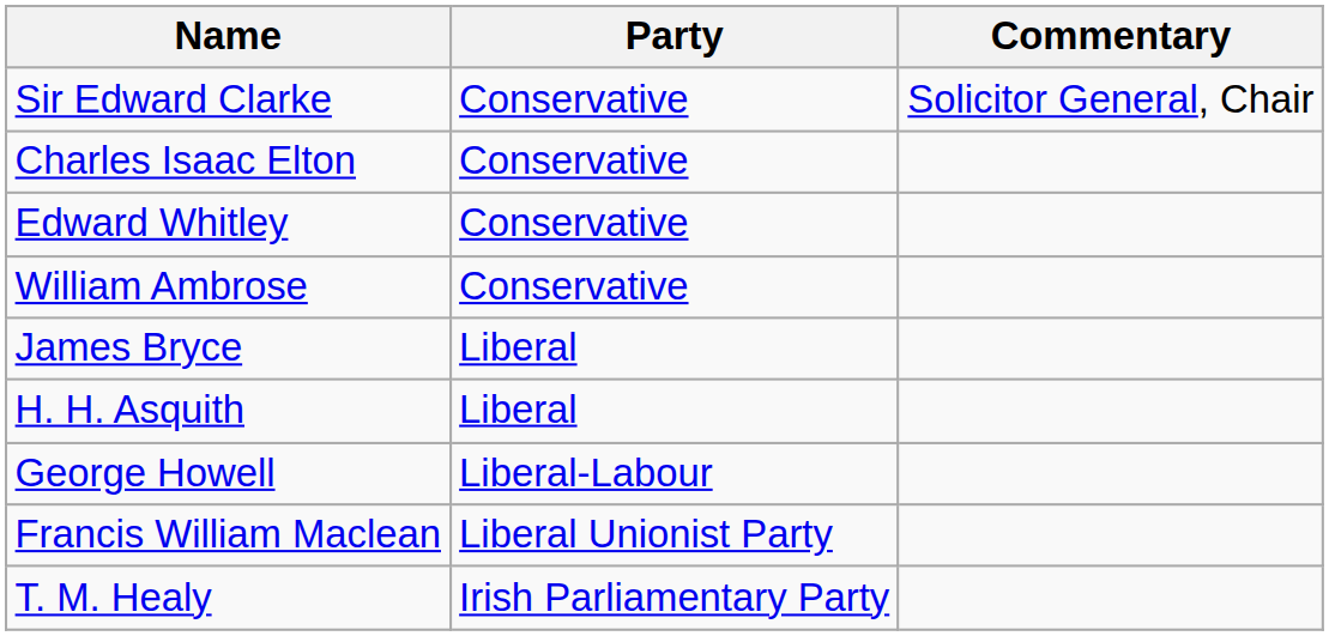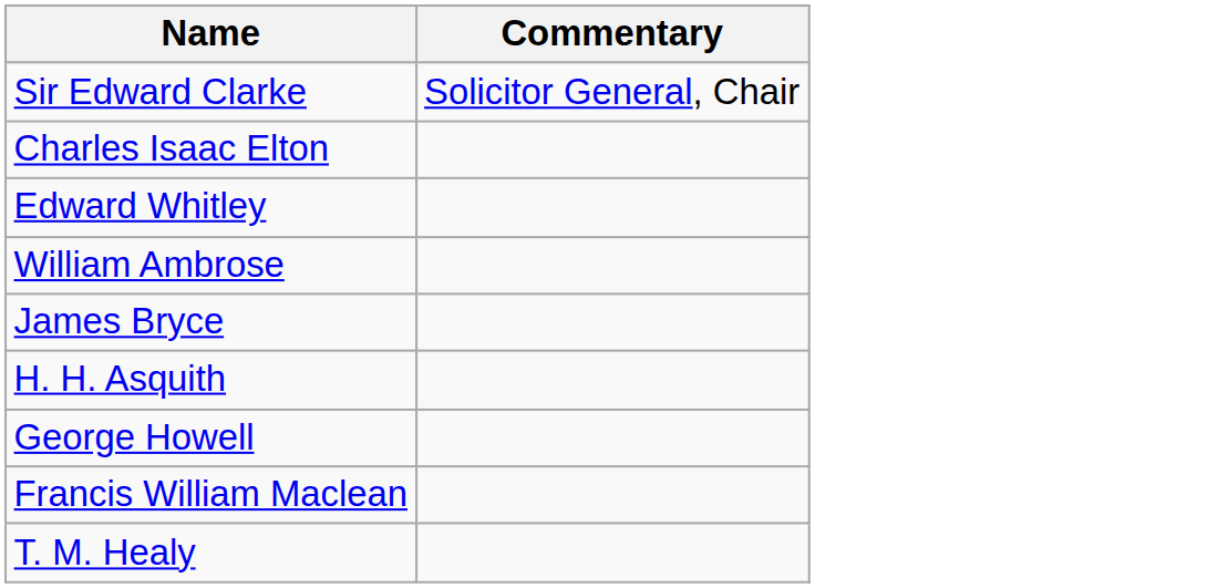- column: Party | Conservative | Conservative | Conservative | Conservative | Liberal | Liberal | Liberal-Labour | Liberal Unionist Party | Irish Parliamentary Party
